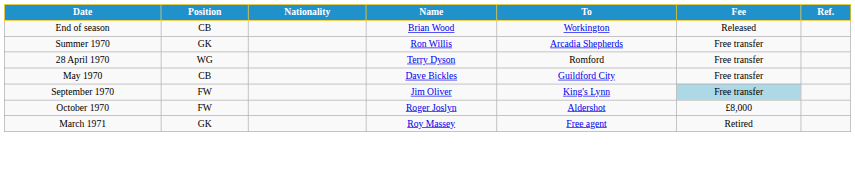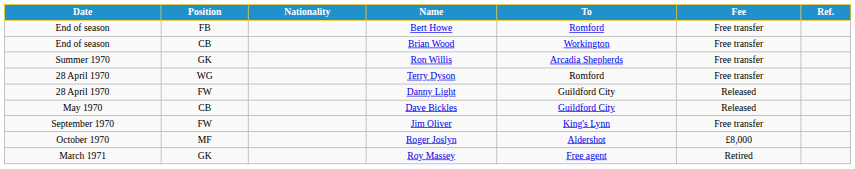+ row: End of season | FB | Bert Howe | Romford | Free transfer
Brian Wood | Fee: Released -> Free transfer
+ row: 28 April 1970 | FW | Danny Light | Guildford City | Released
Dave Bickles | Fee: Free transfer -> Released
Jim Oliver | Fee: lightblue background -> no background
Roger Joslyn | Position: FW -> MF
